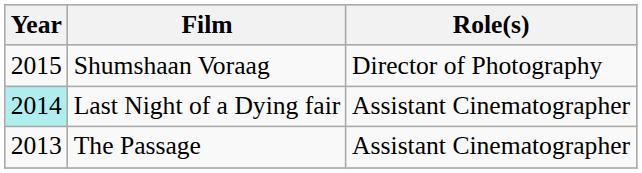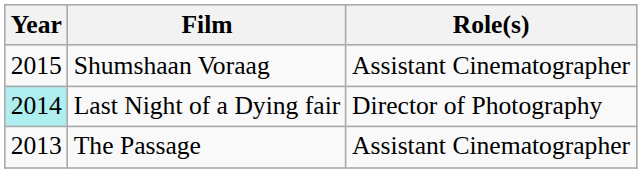Shumshaan Voraag | Role(s): Director of Photography -> Assistant Cinematographer
Last Night of a Dying fair | Role(s): Assistant Cinematographer -> Director of Photography
